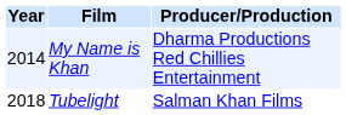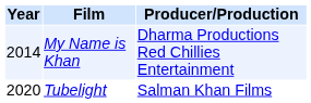Tubelight | Year: 2018 -> 2020
